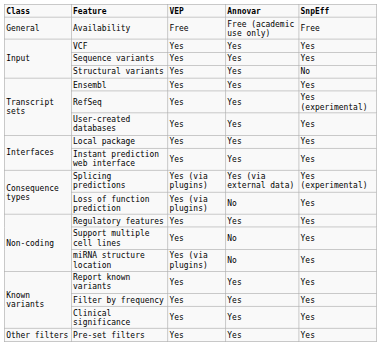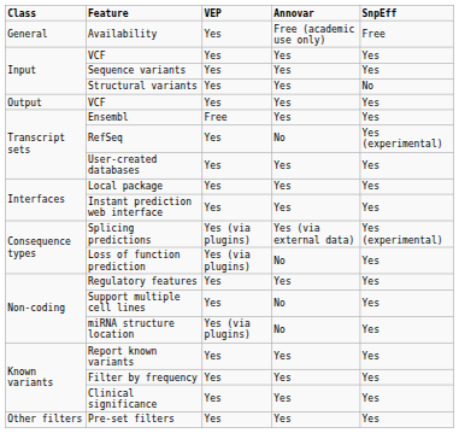Availability | VEP: Free -> Yes
+ row: Output | VCF | Yes | Yes | Yes
Ensembl | VEP: Yes -> Free
RefSeq | Annovar: Yes -> No
